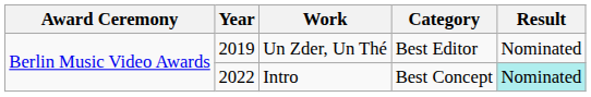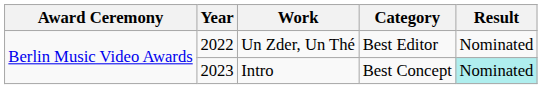Un Zder, Un Thé | Year: 2019 -> 2022
Intro | Year: 2022 -> 2023
